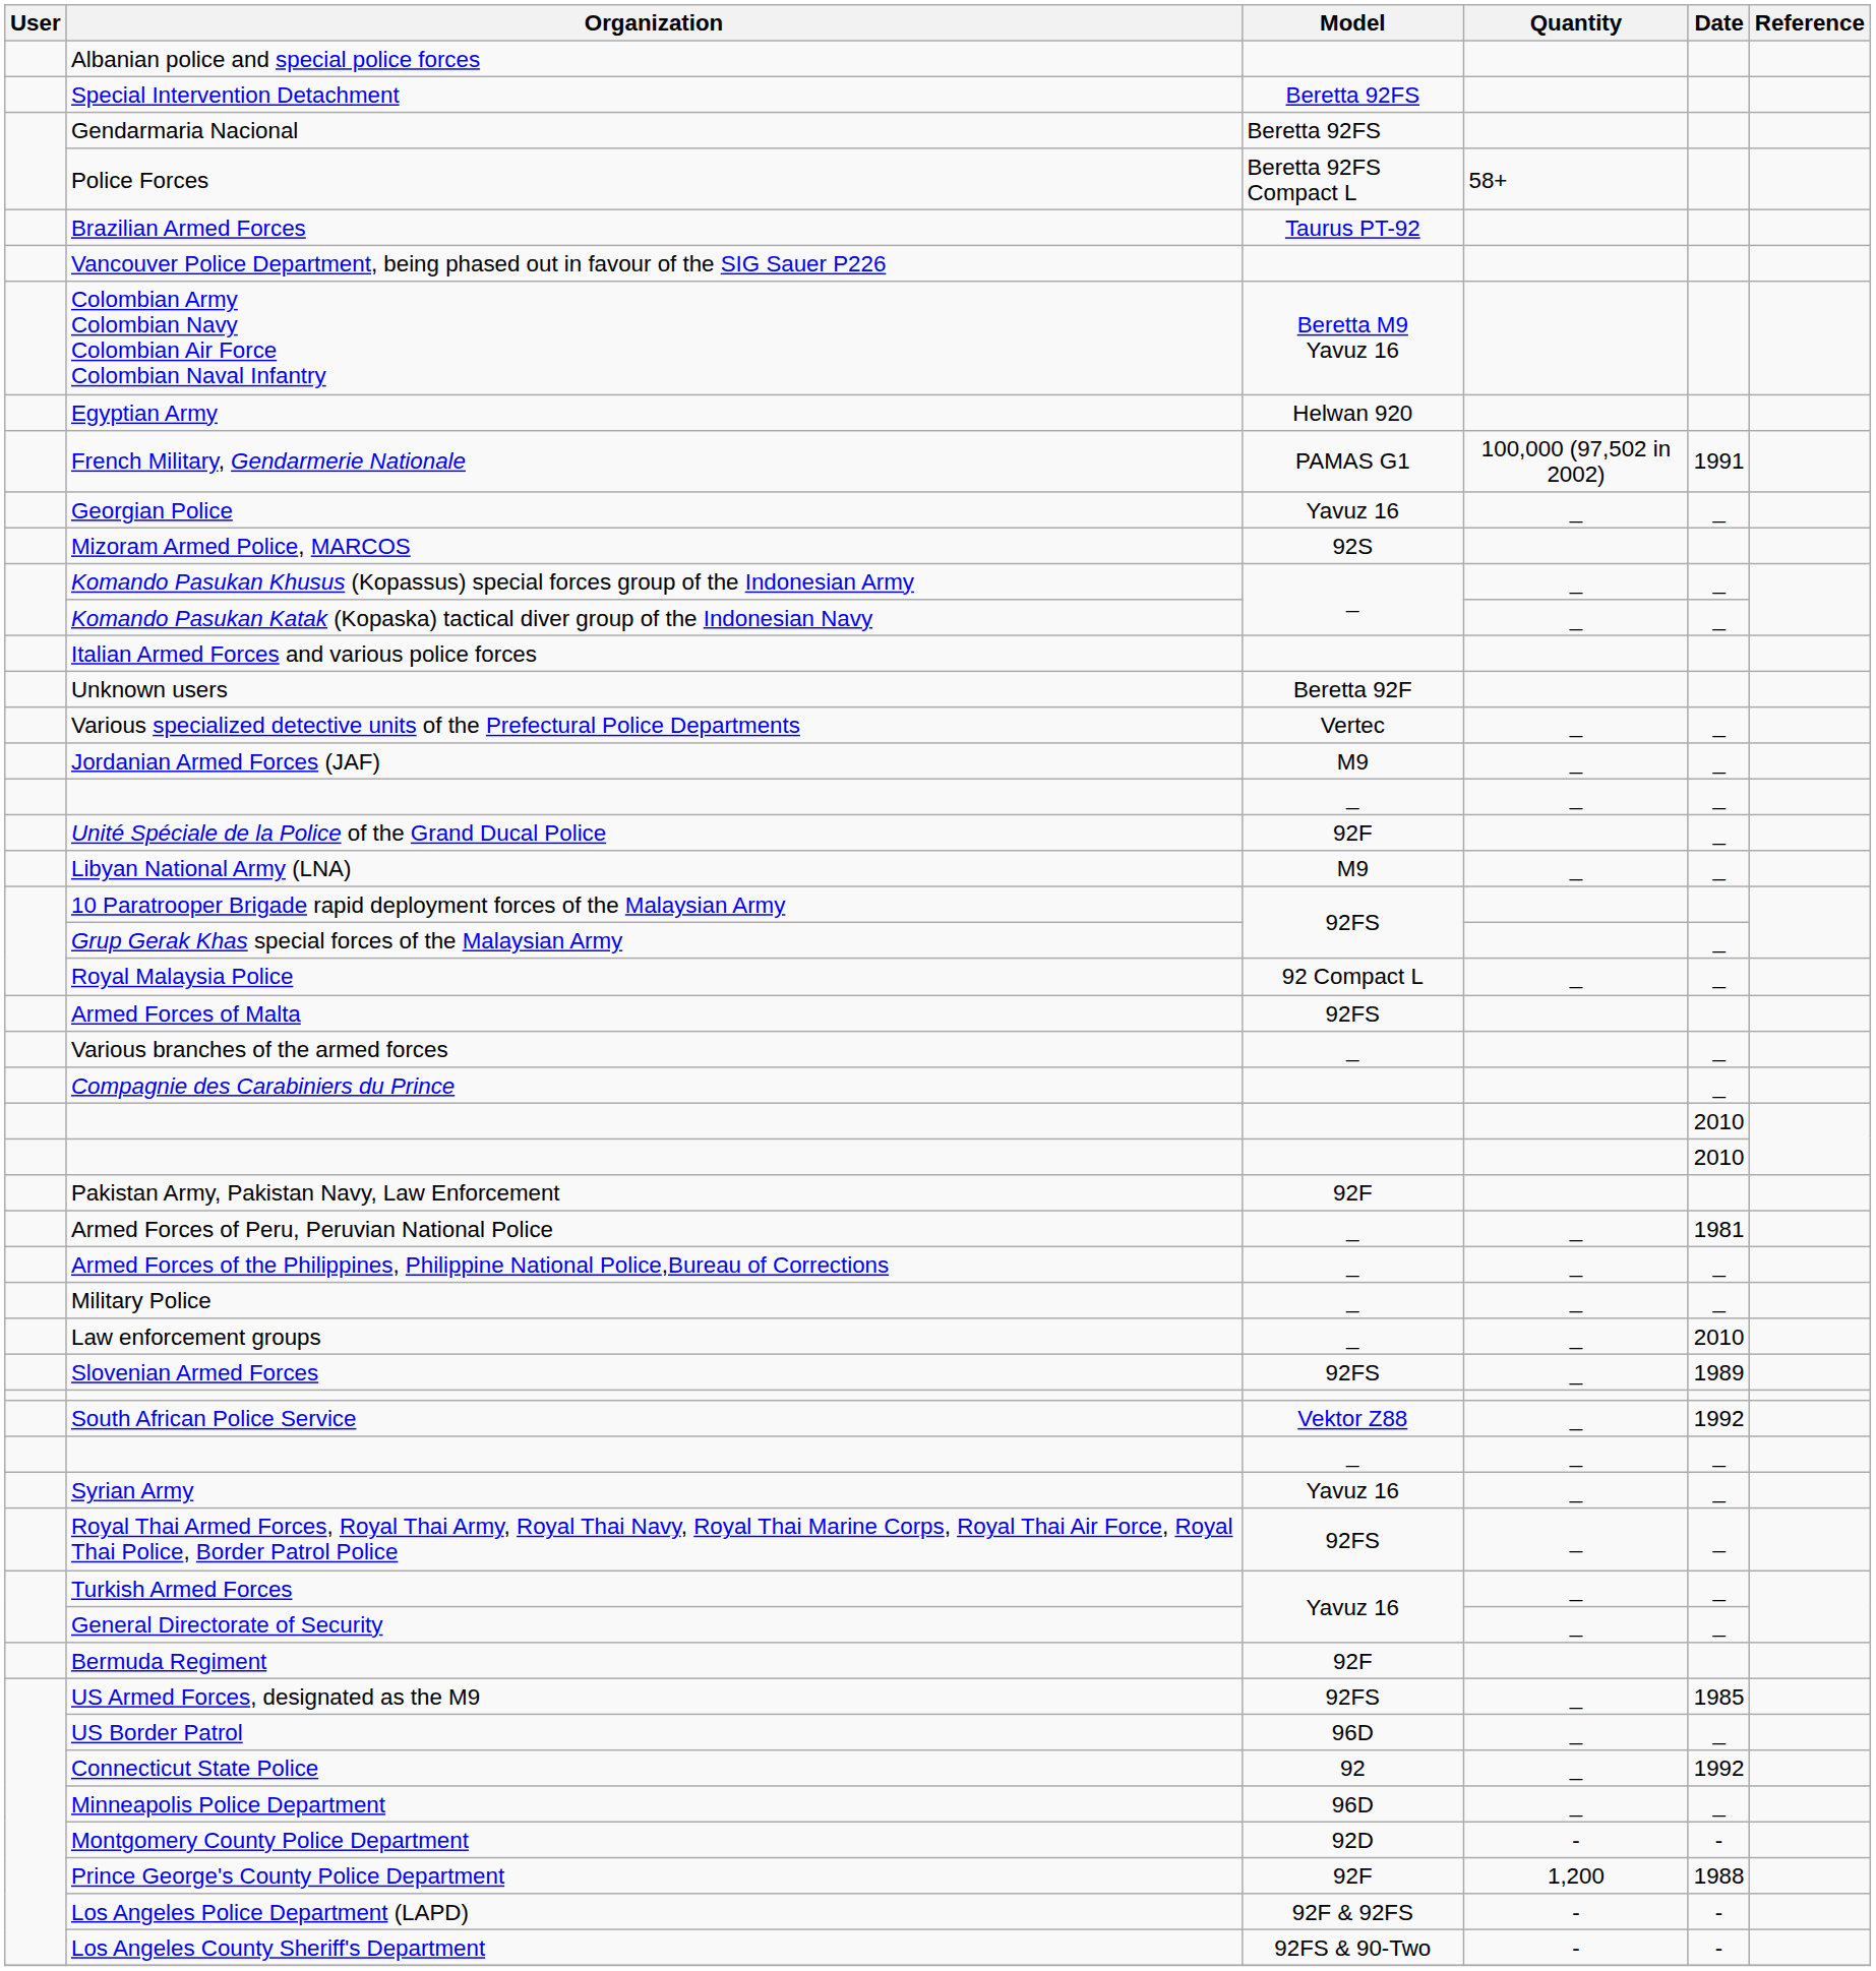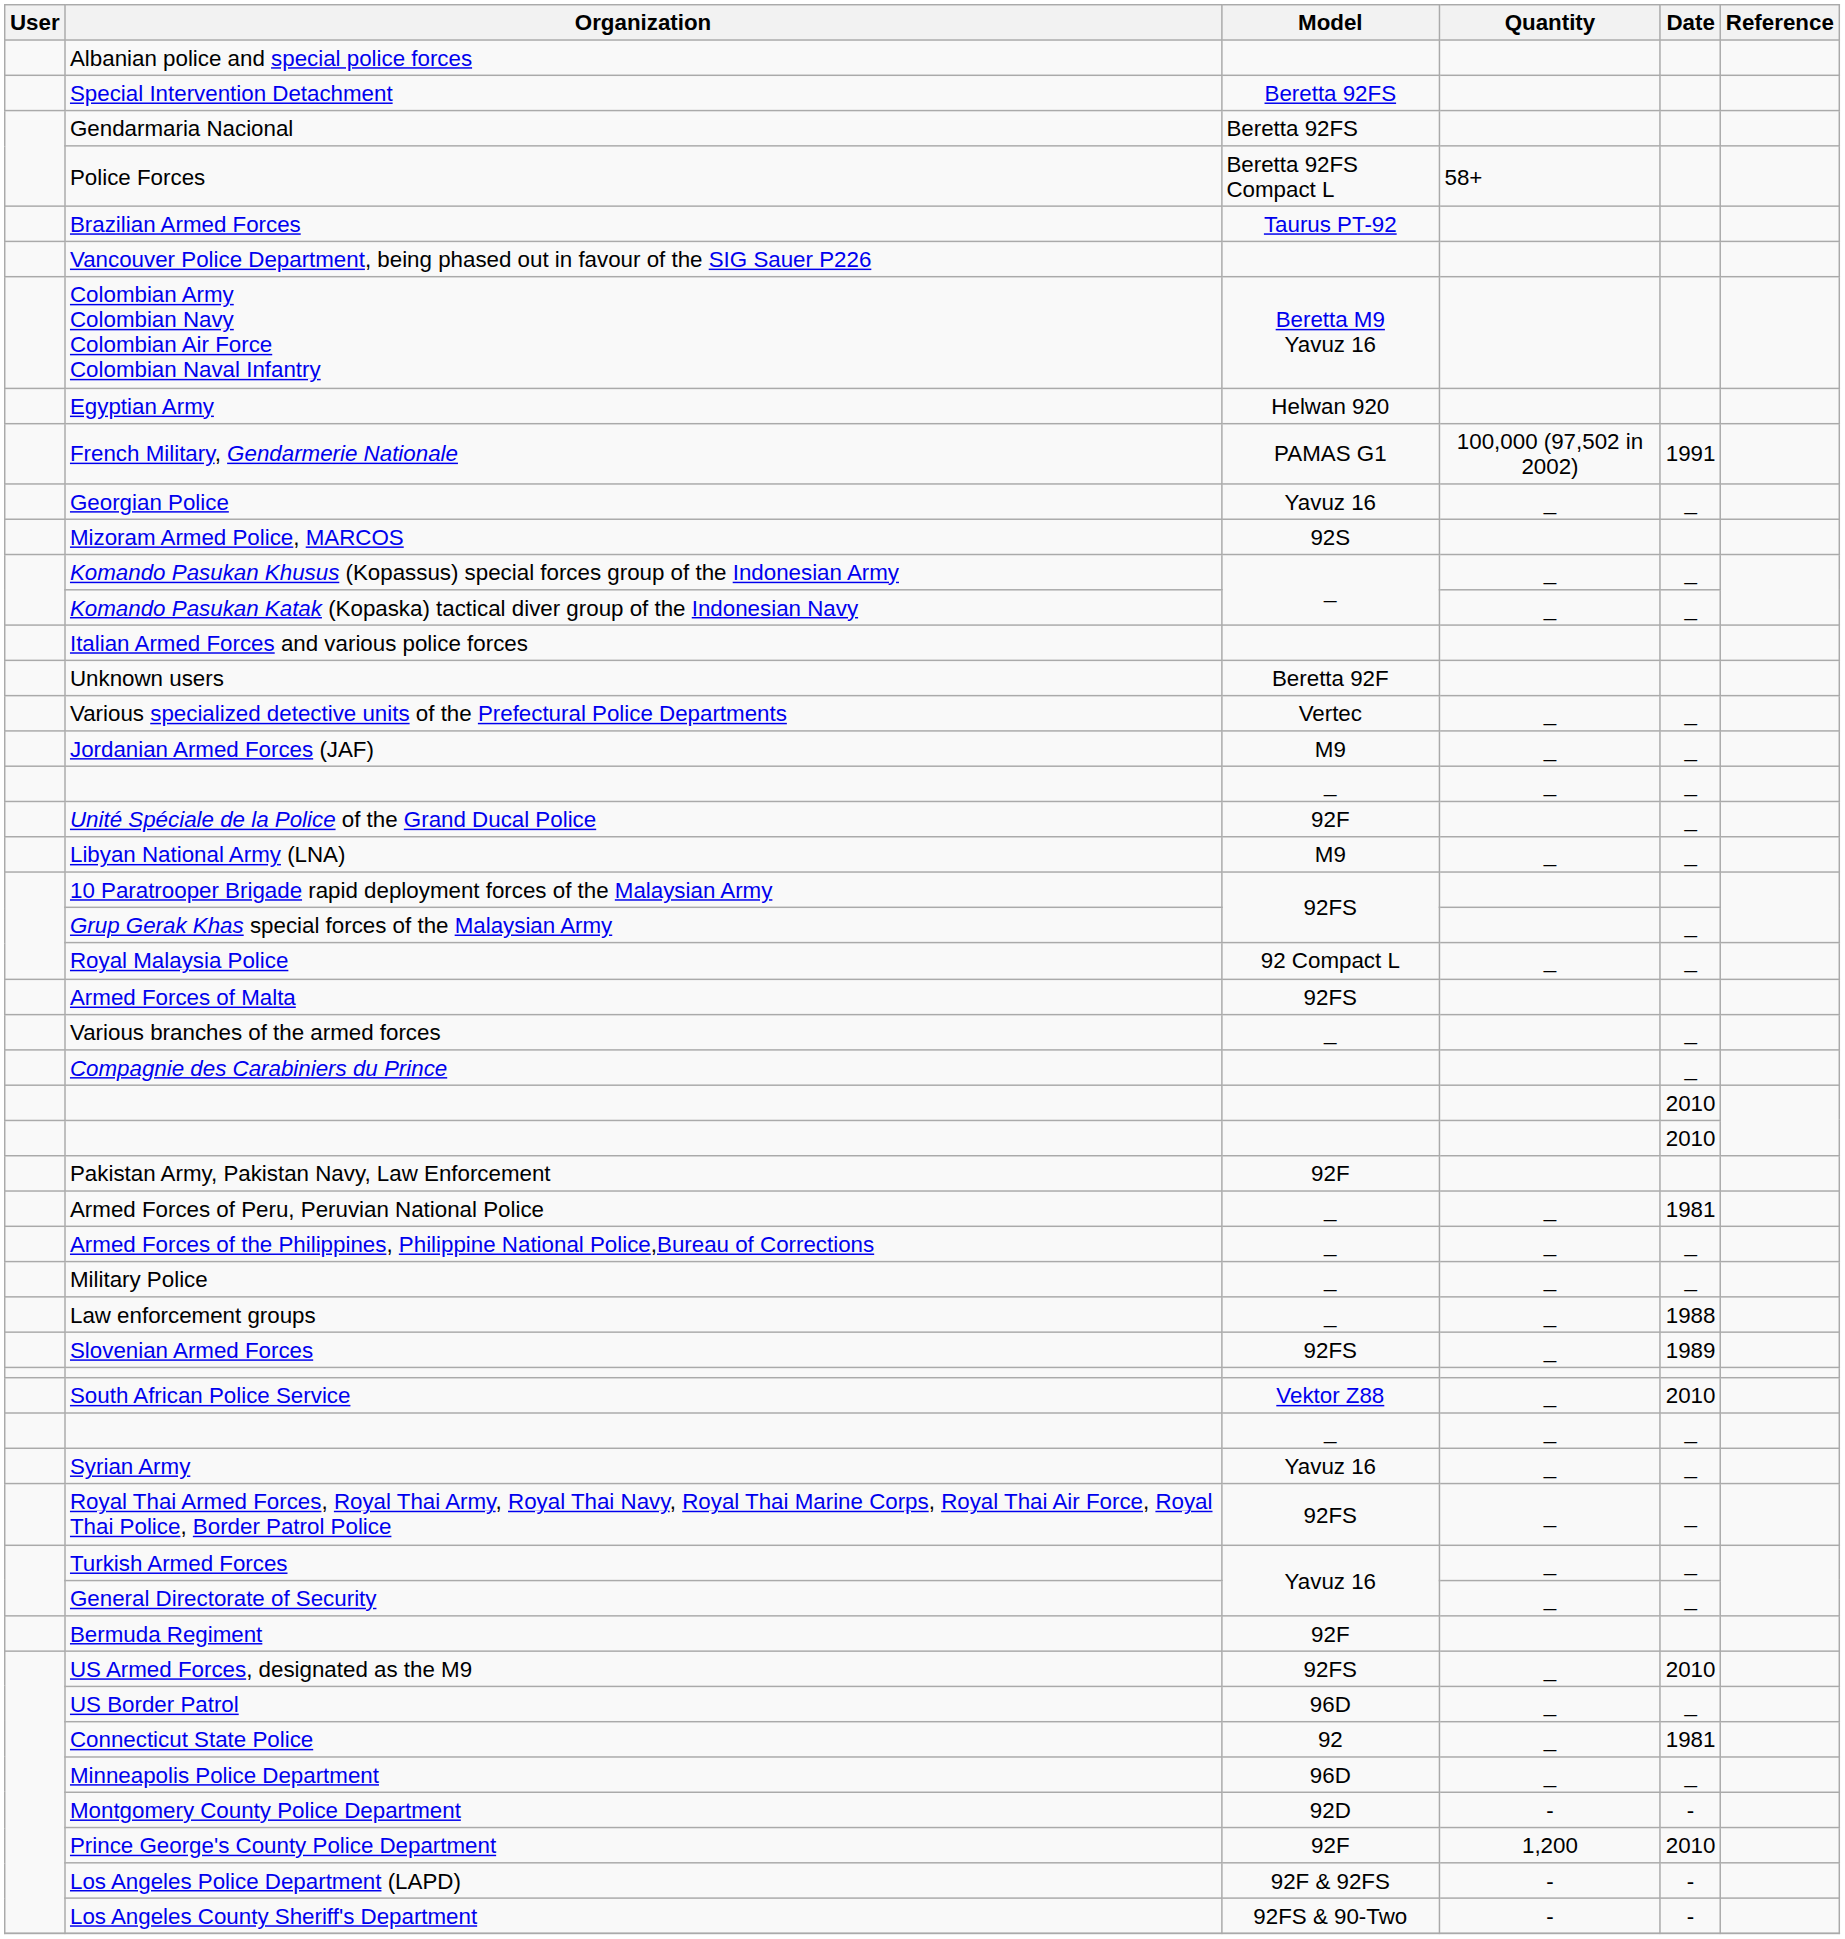Law enforcement groups | Date: 2010 -> 1988
South African Police Service | Date: 1992 -> 2010
US Armed Forces, designated as the M9 | Date: 1985 -> 2010
Connecticut State Police | Date: 1992 -> 1981
Prince George's County Police Department | Date: 1988 -> 2010
